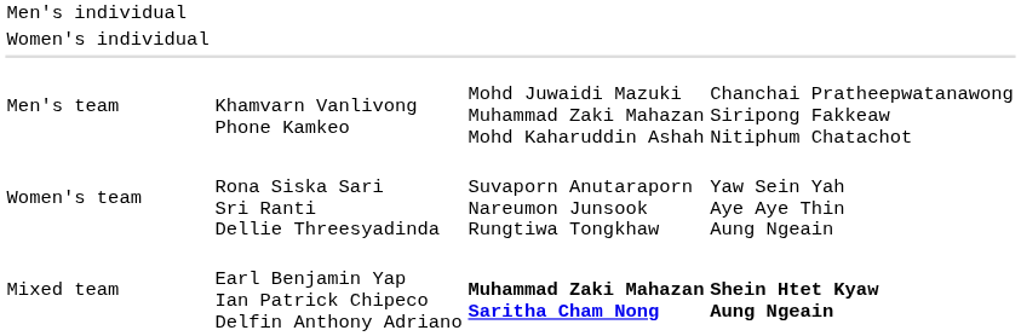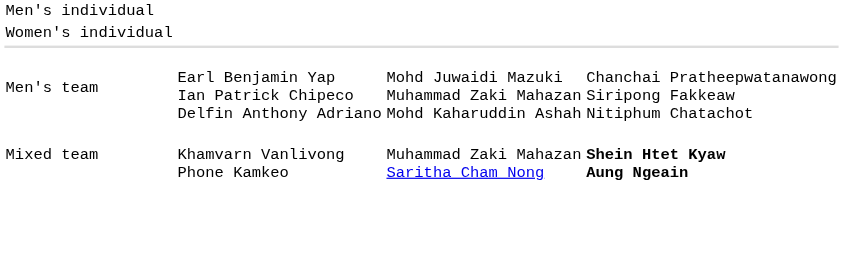Men's team | column 2: Khamvarn Vanlivong Phone Kamkeo -> Earl Benjamin Yap Ian Patrick Chipeco Delfin Anthony Adriano
- row: Women's team | Rona Siska Sari Sri Ranti Dellie Threesyadinda | Suvaporn Anutaraporn Nareumon Junsook Rungtiwa Tongkhaw | Yaw Sein Yah Aye Aye Thin Aung Ngeain
Mixed team | column 2: Earl Benjamin Yap Ian Patrick Chipeco Delfin Anthony Adriano -> Khamvarn Vanlivong Phone Kamkeo
Mixed team | column 3: bold -> normal
